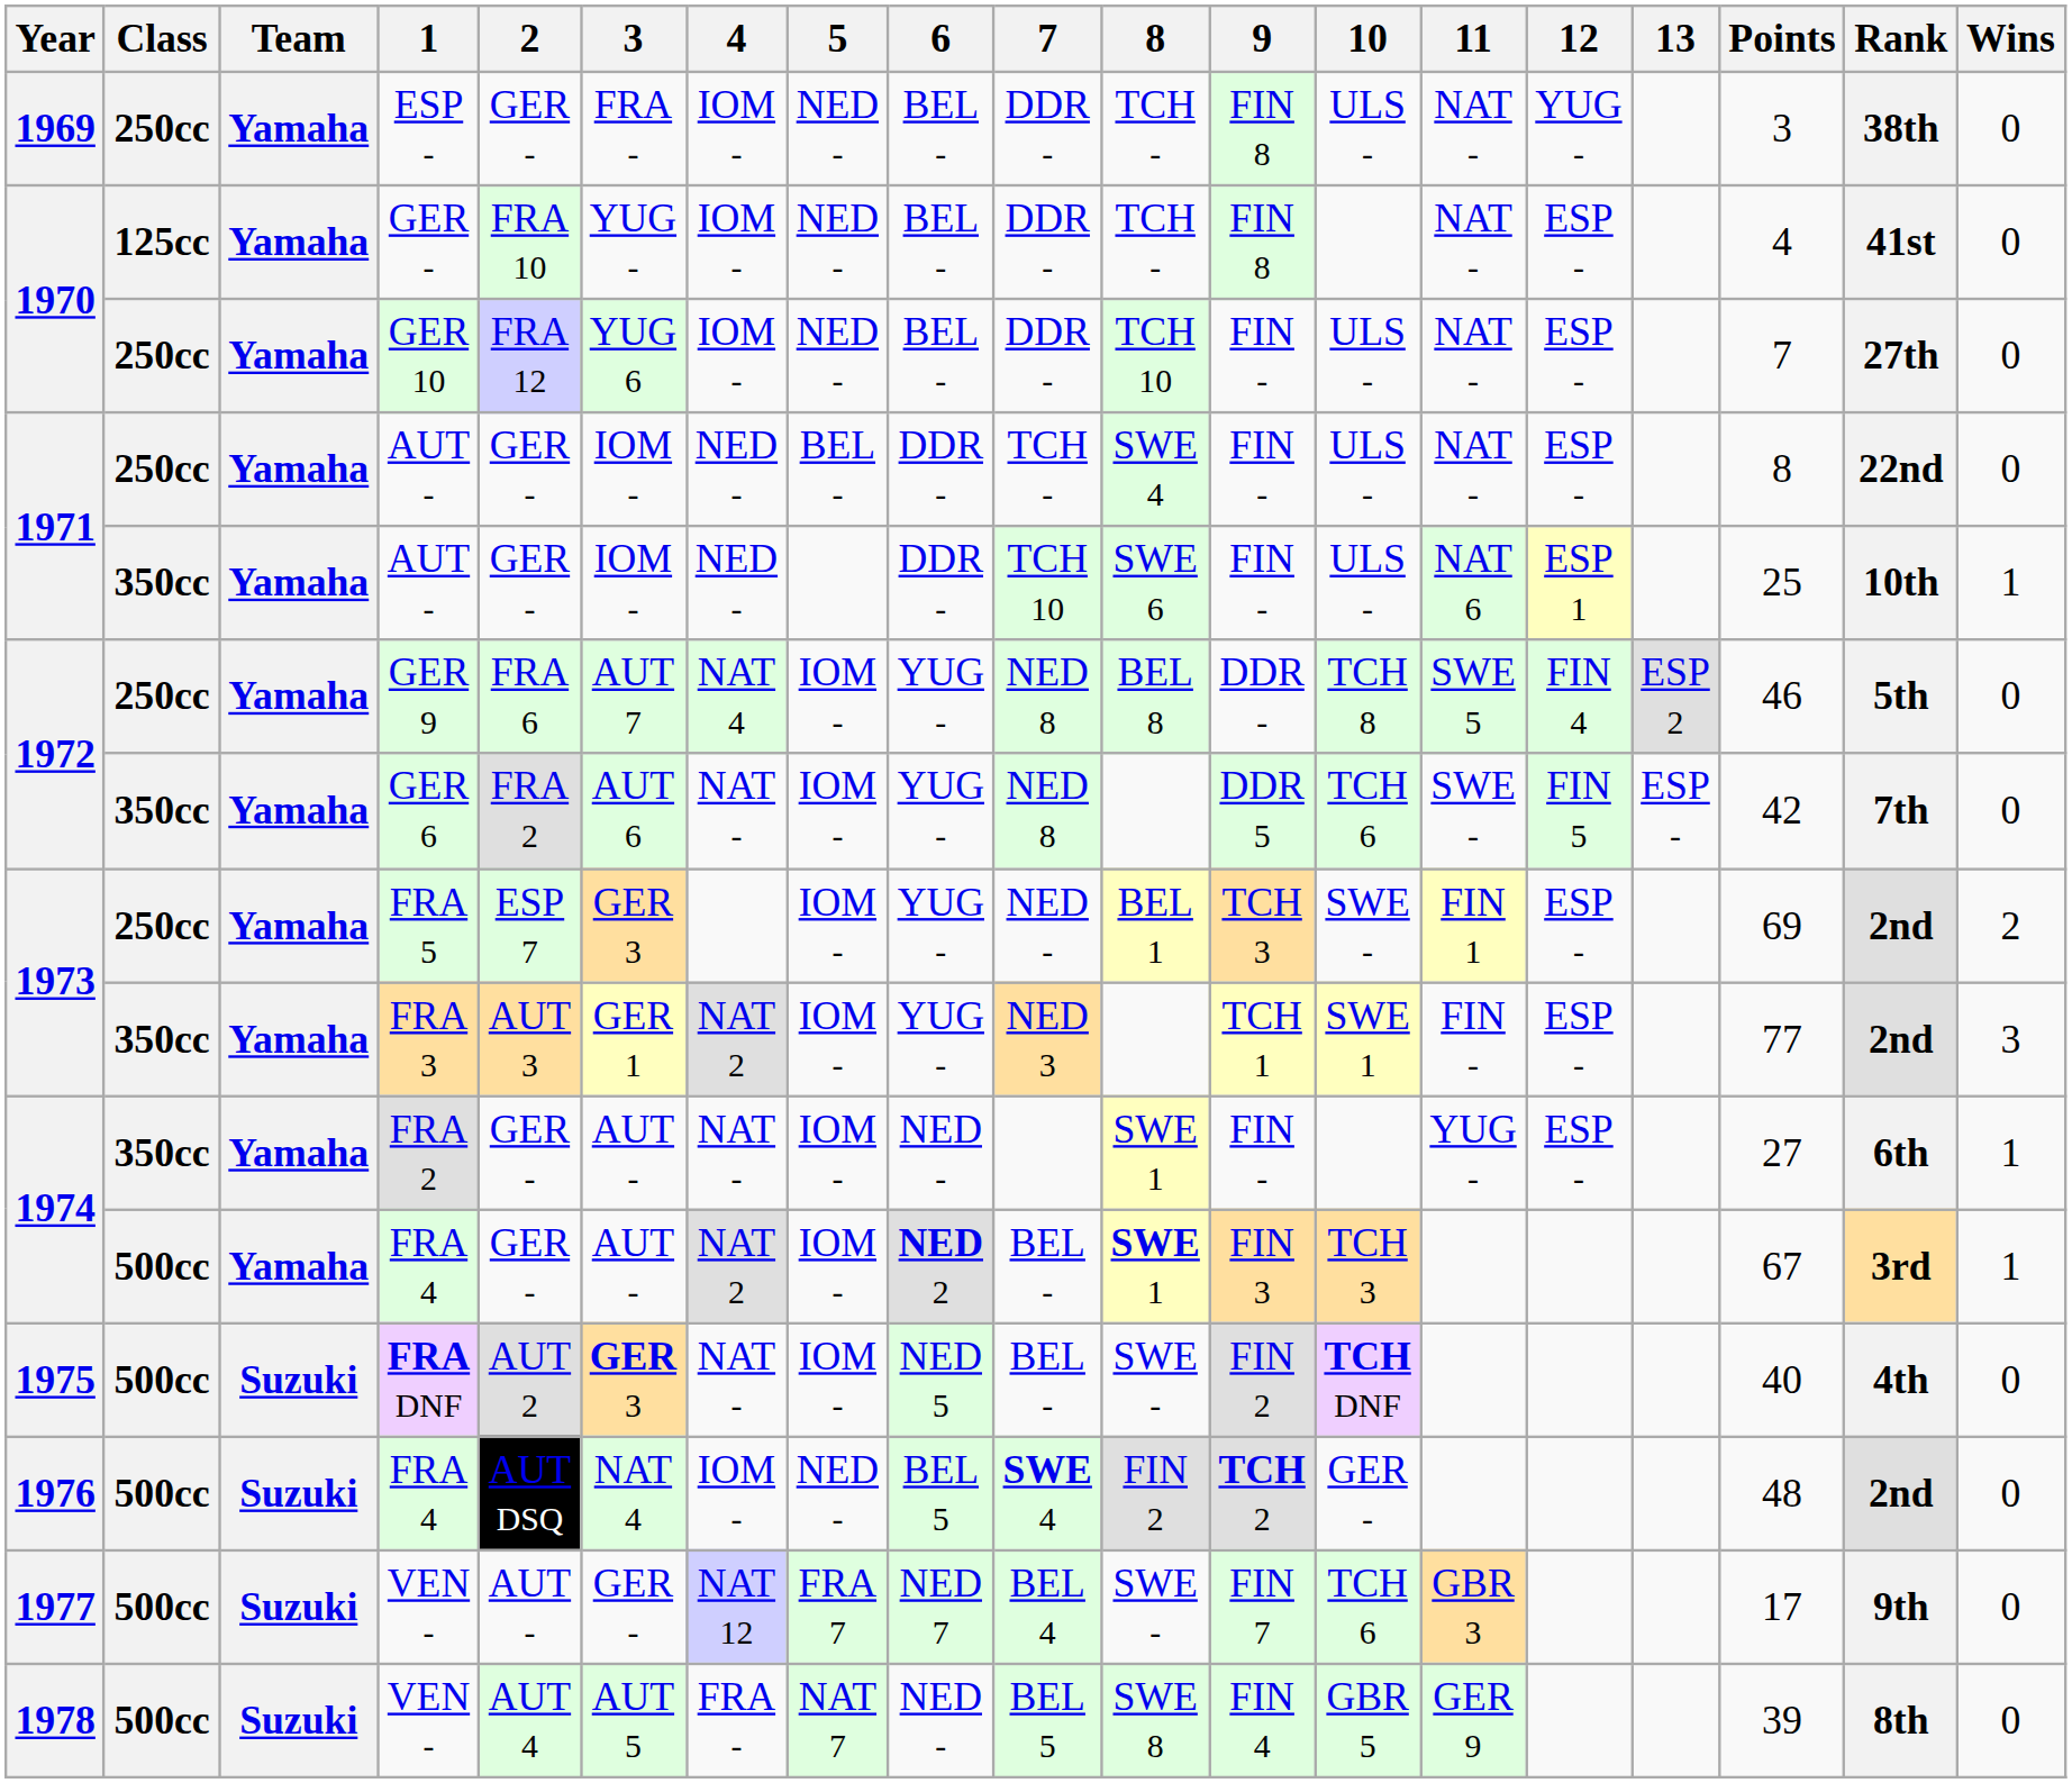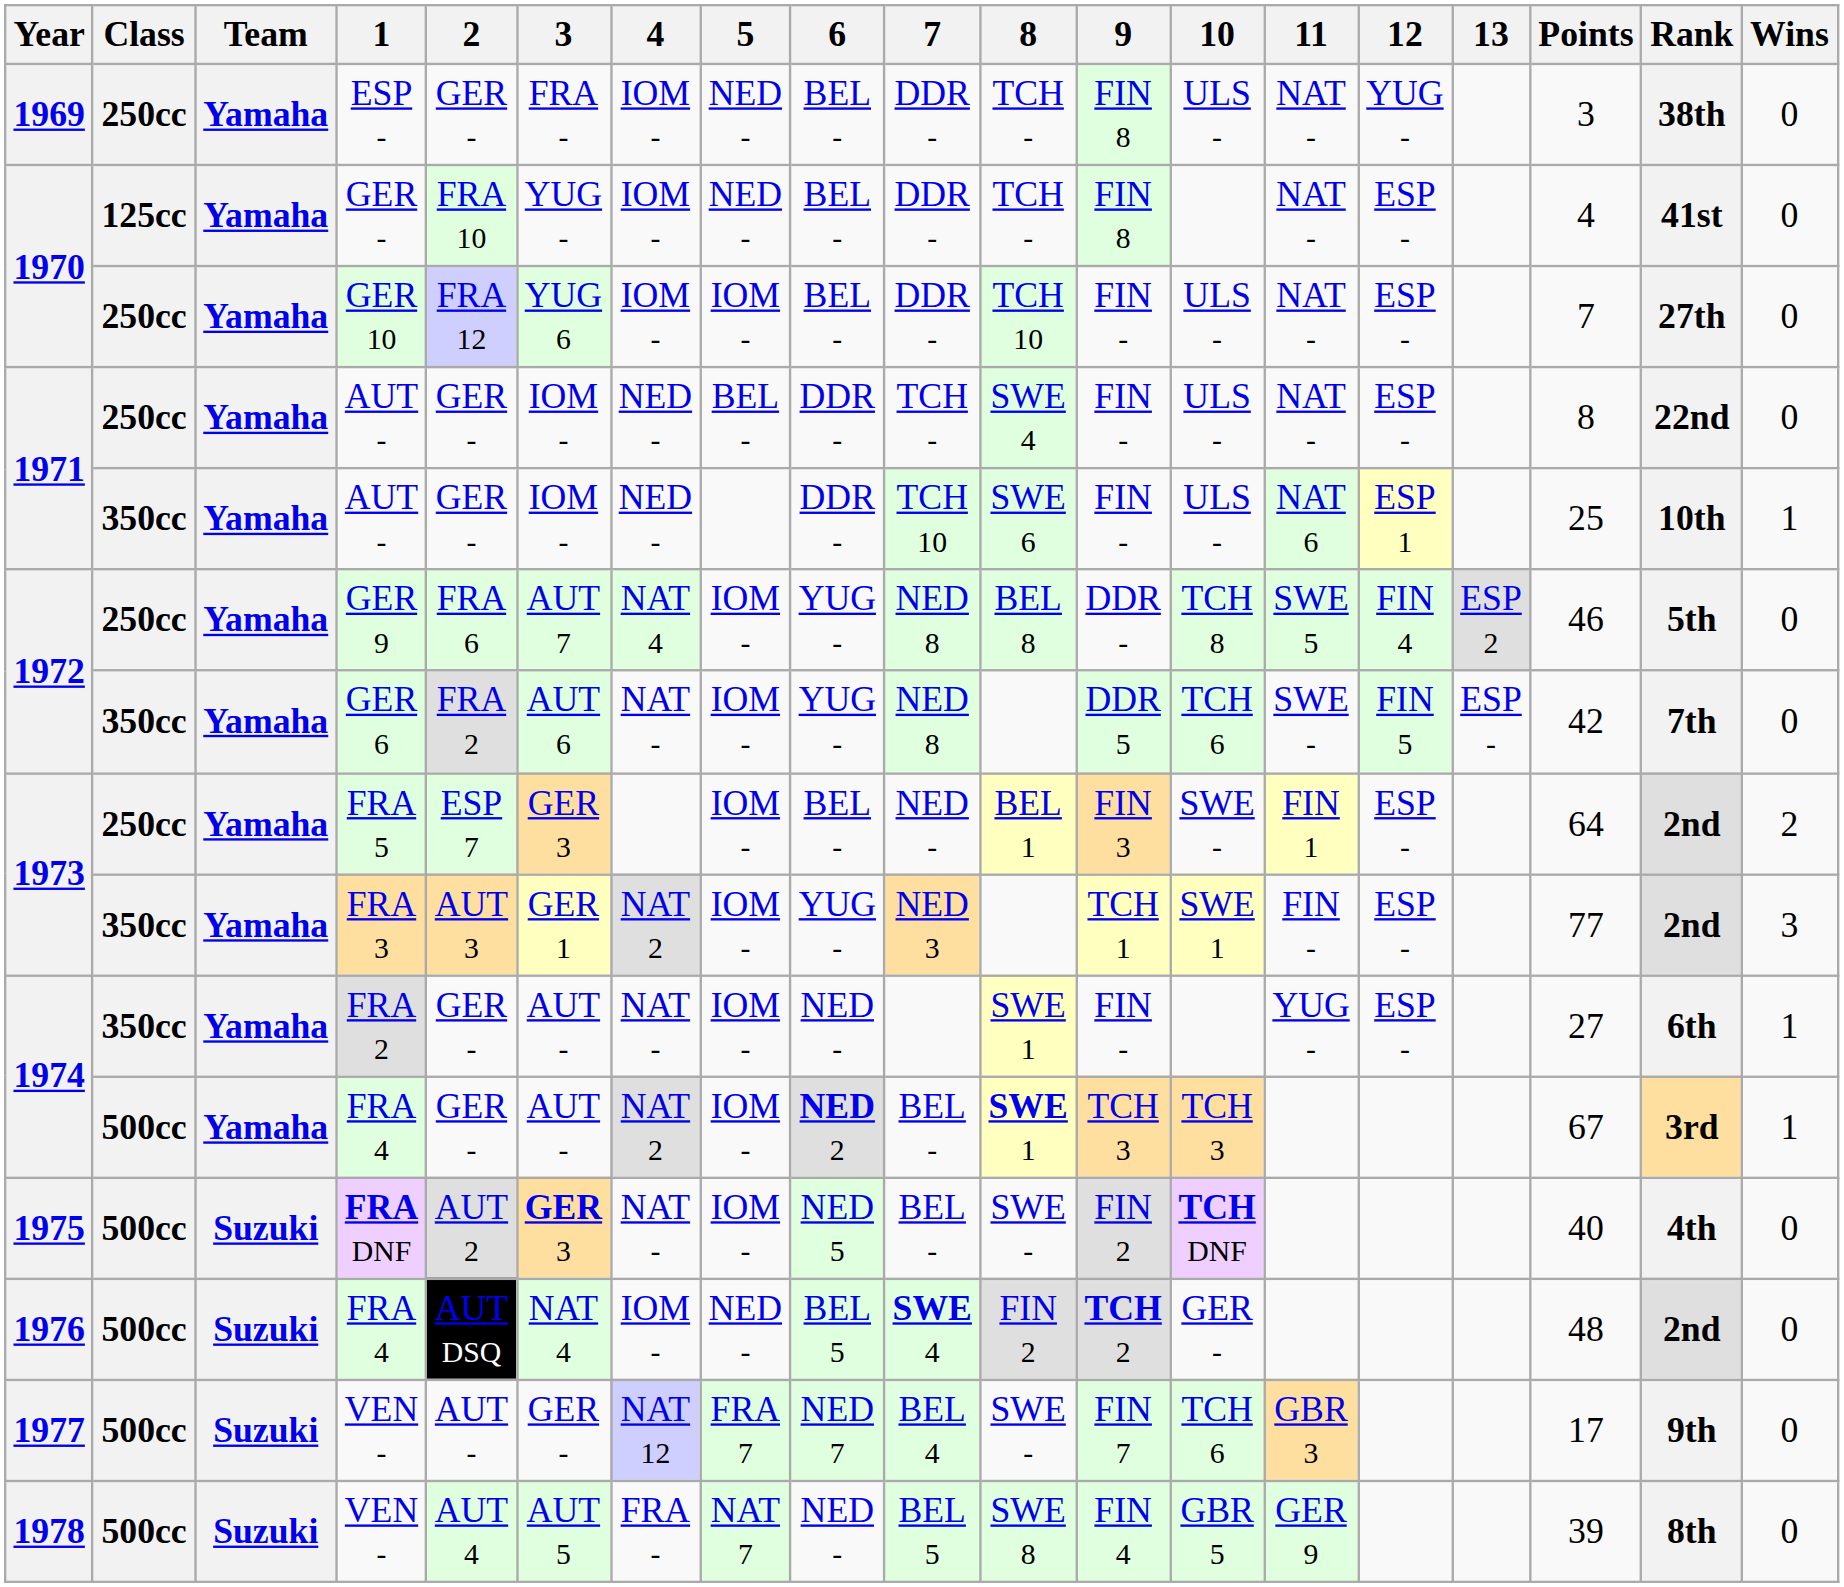GER 10 | 5: NED - -> IOM -
FRA 5 | 6: YUG - -> BEL -
FRA 5 | 9: TCH 3 -> FIN 3
FRA 5 | Points: 69 -> 64
1974 / FRA 4 | 9: FIN 3 -> TCH 3
